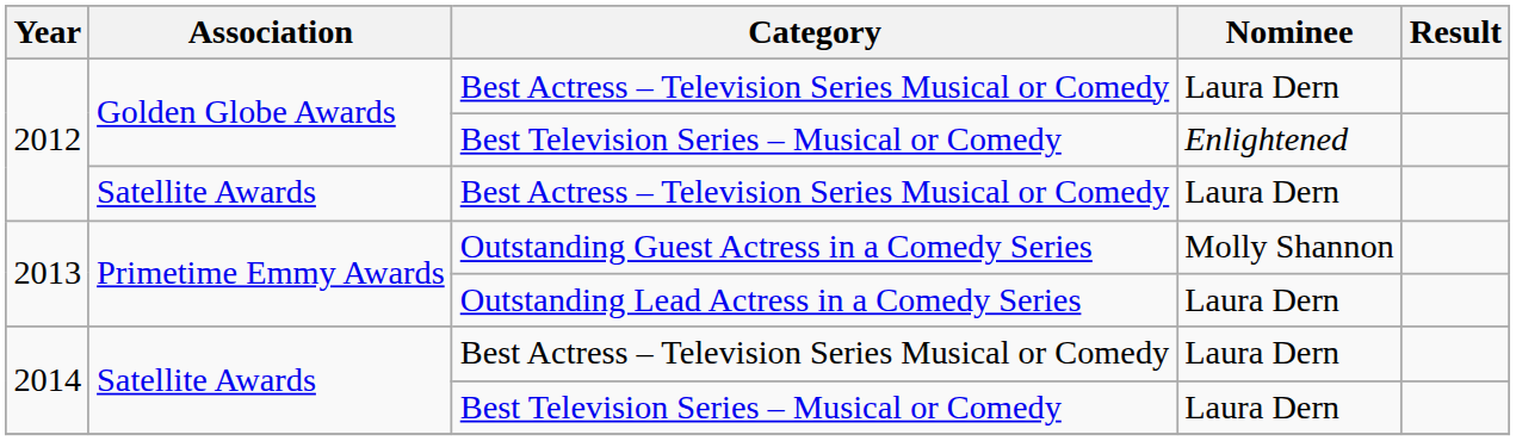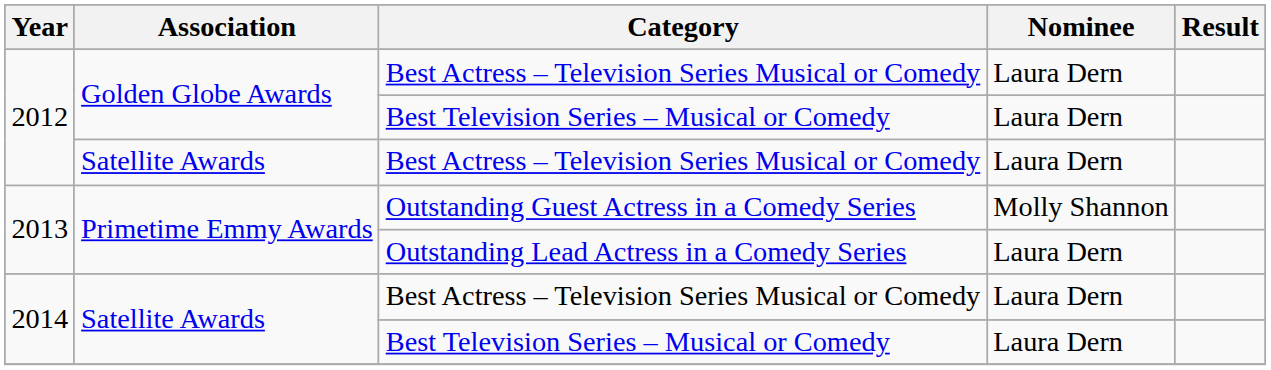2012 / Best Television Series – Musical or Comedy | Nominee: Enlightened -> Laura Dern
